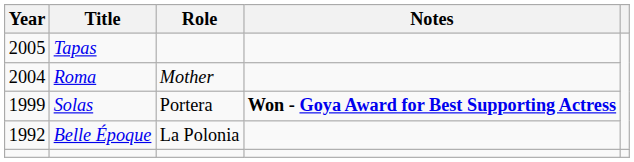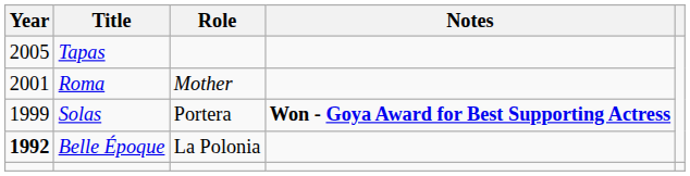Roma | Year: 2004 -> 2001
Belle Époque | Year: normal -> bold
